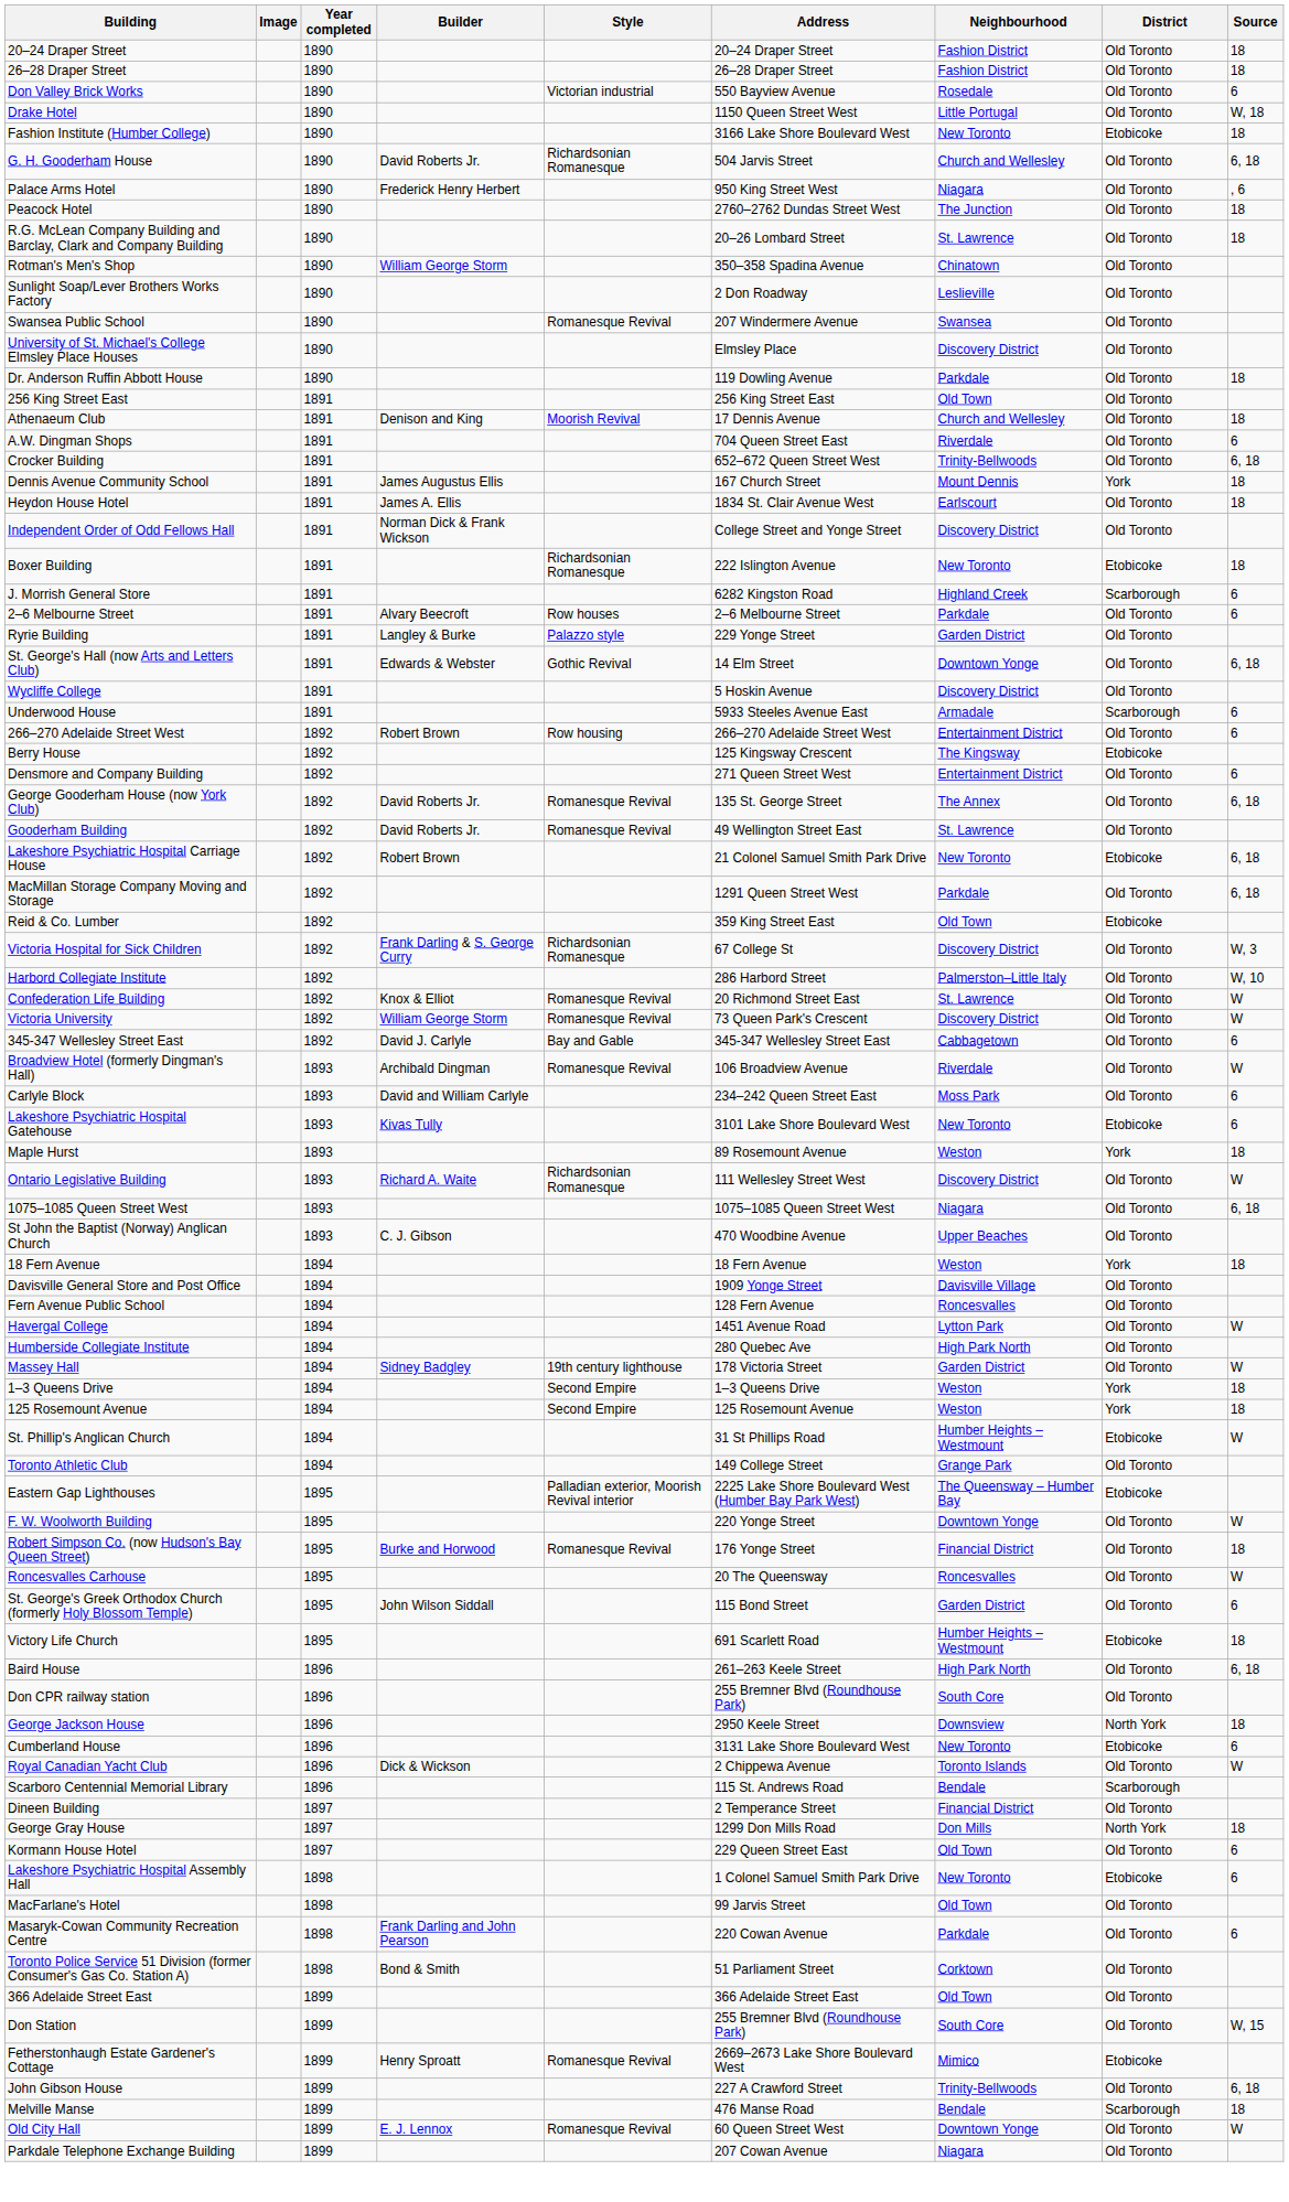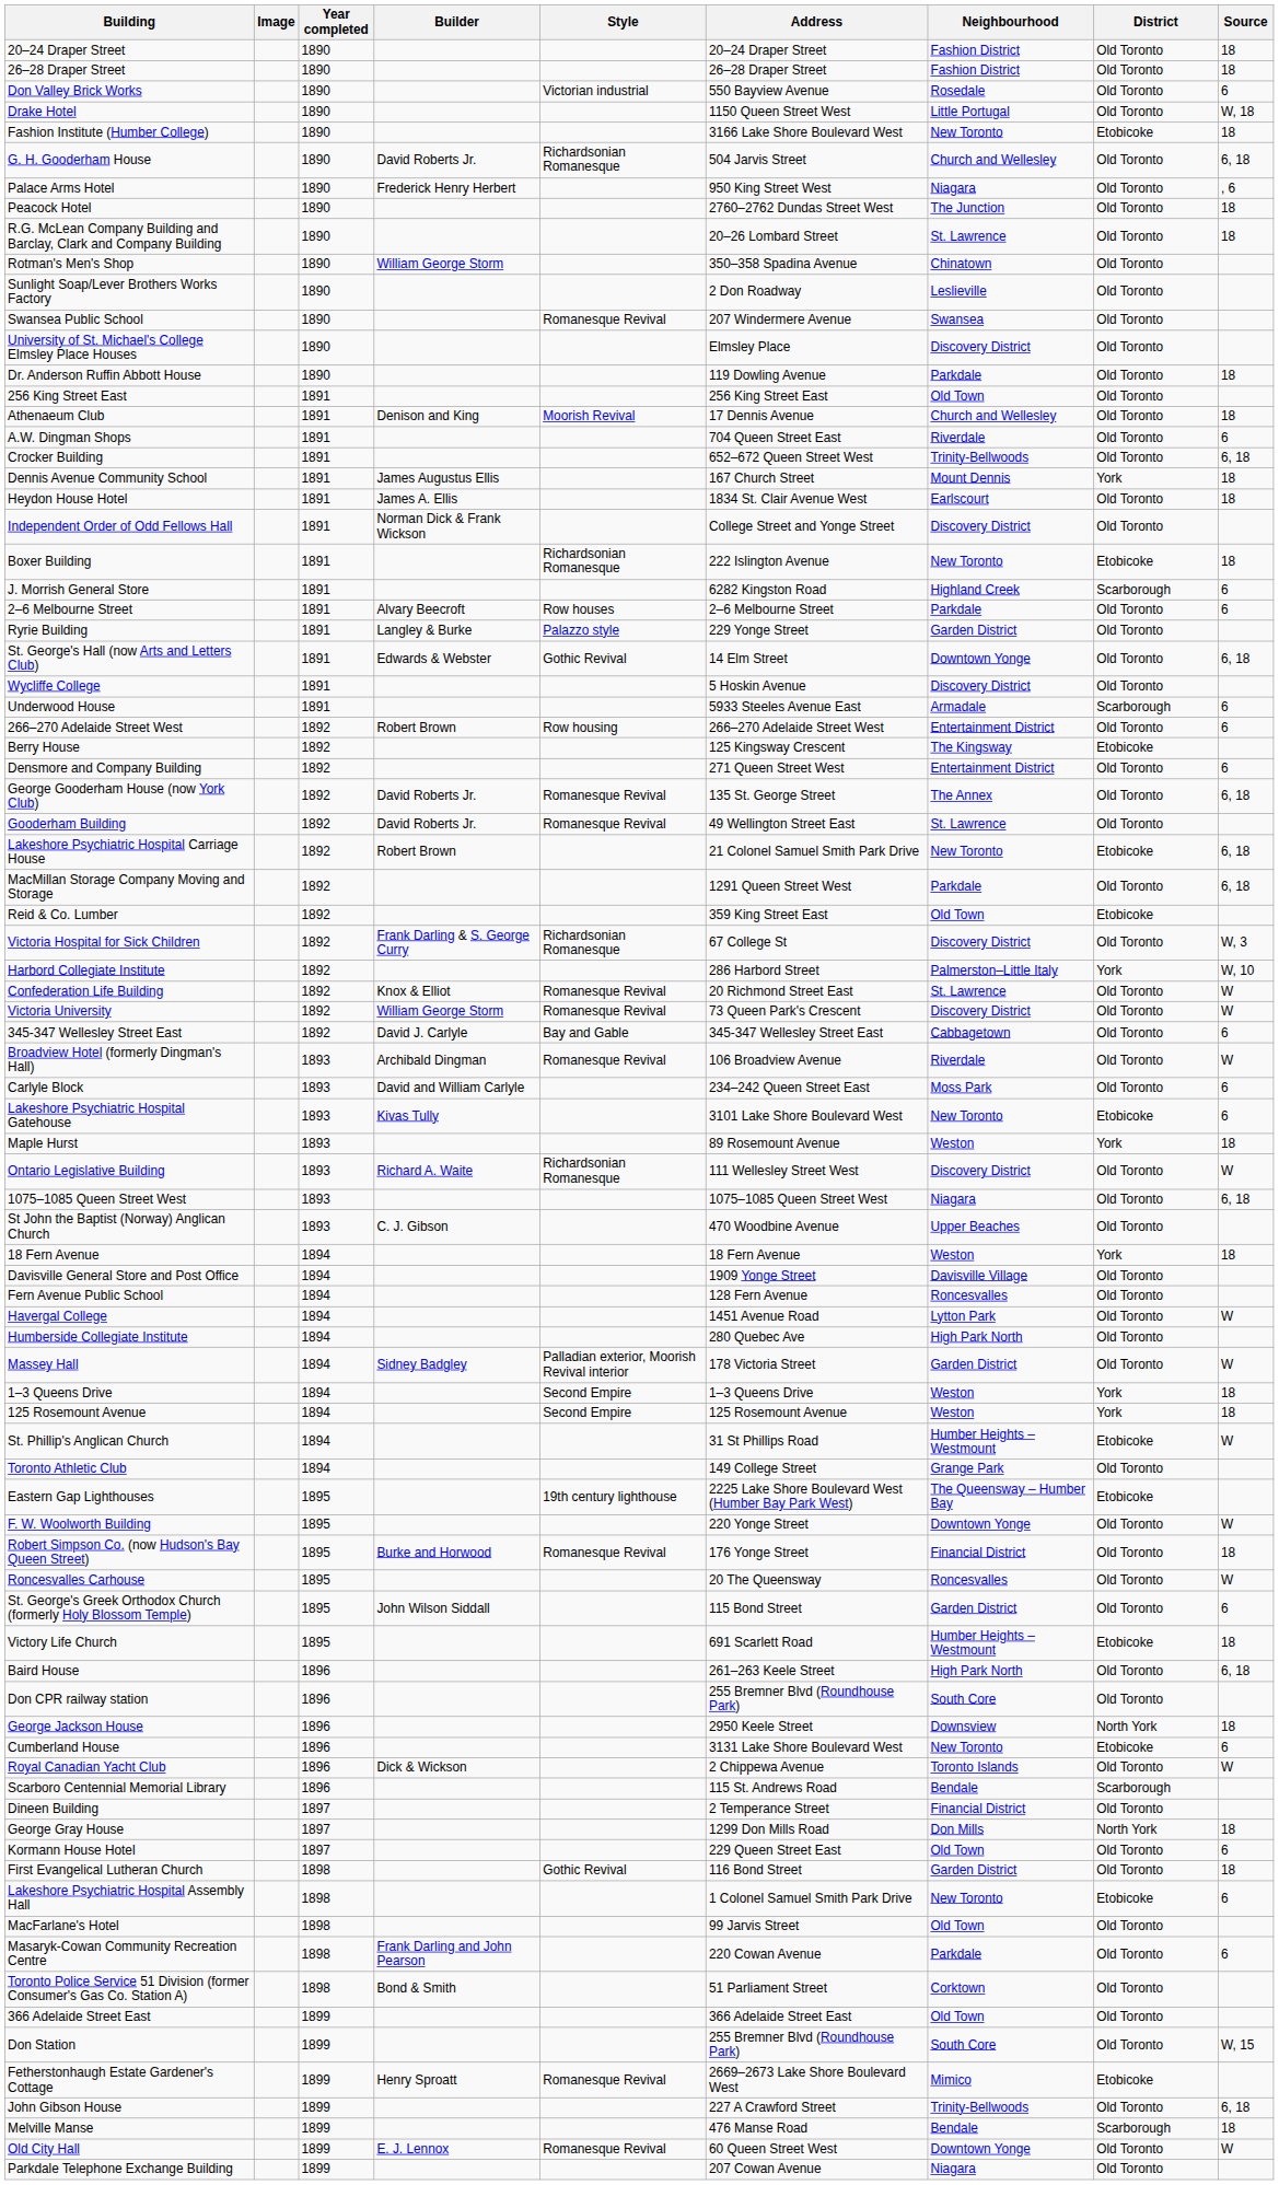Harbord Collegiate Institute | District: Old Toronto -> York
Massey Hall | Style: 19th century lighthouse -> Palladian exterior, Moorish Revival interior
Eastern Gap Lighthouses | Style: Palladian exterior, Moorish Revival interior -> 19th century lighthouse
+ row: First Evangelical Lutheran Church | 1898 | Gothic Revival | 116 Bond Street | Garden District | Old Toronto | 18
